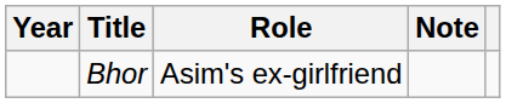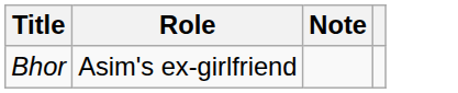- column: Year
